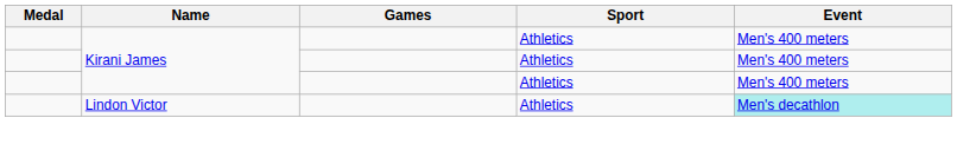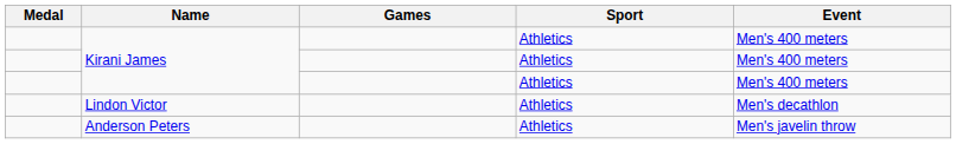Lindon Victor | Event: paleturquoise background -> no background
+ row: Anderson Peters | Athletics | Men's javelin throw
